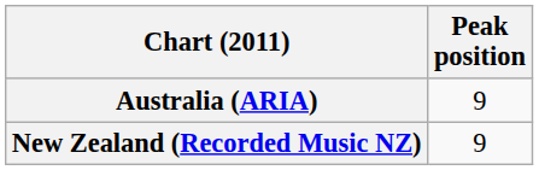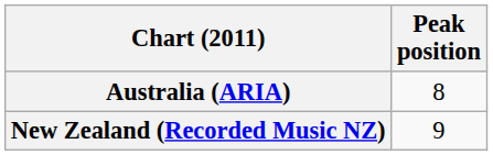Australia (ARIA) | Peak position: 9 -> 8
